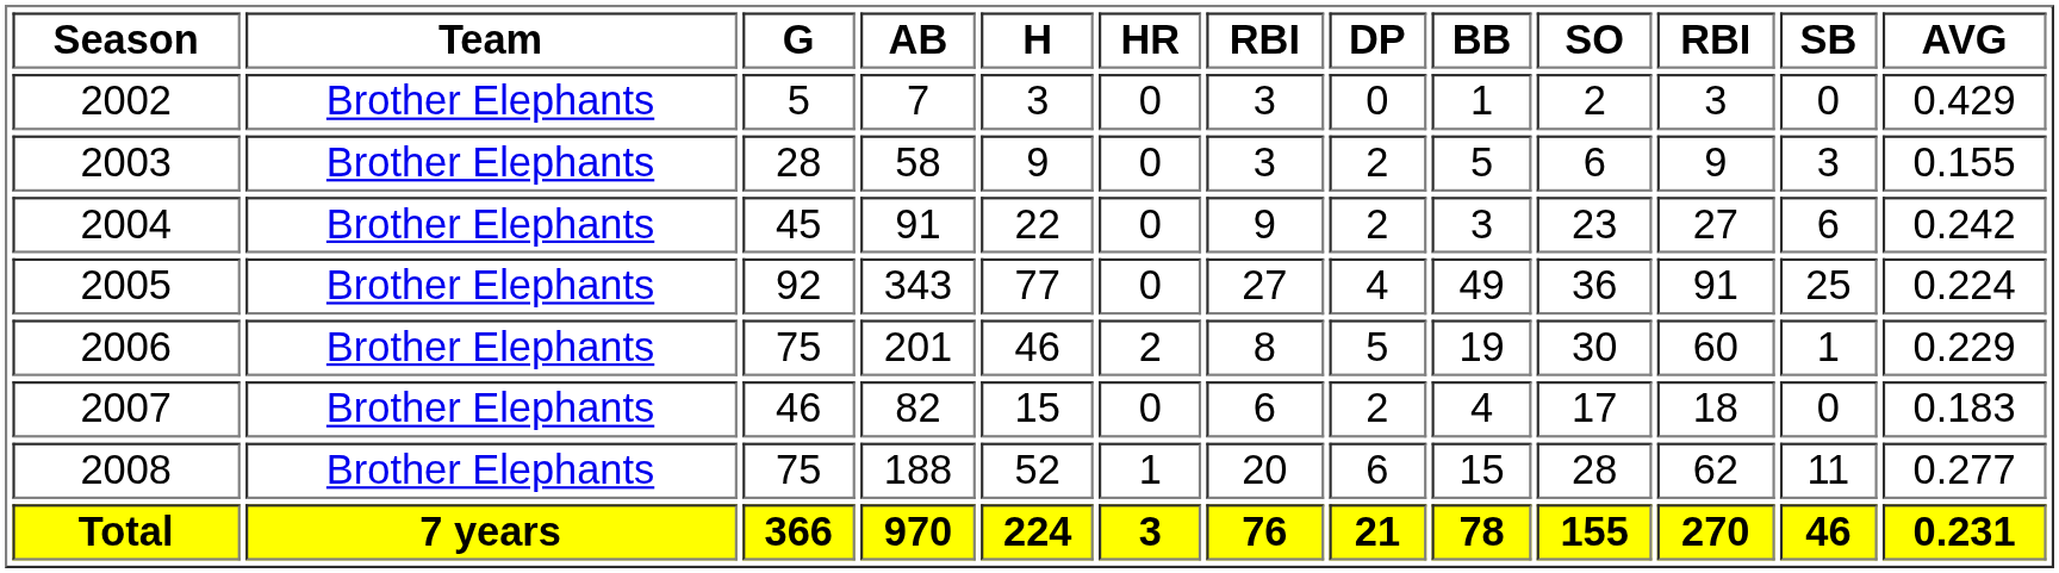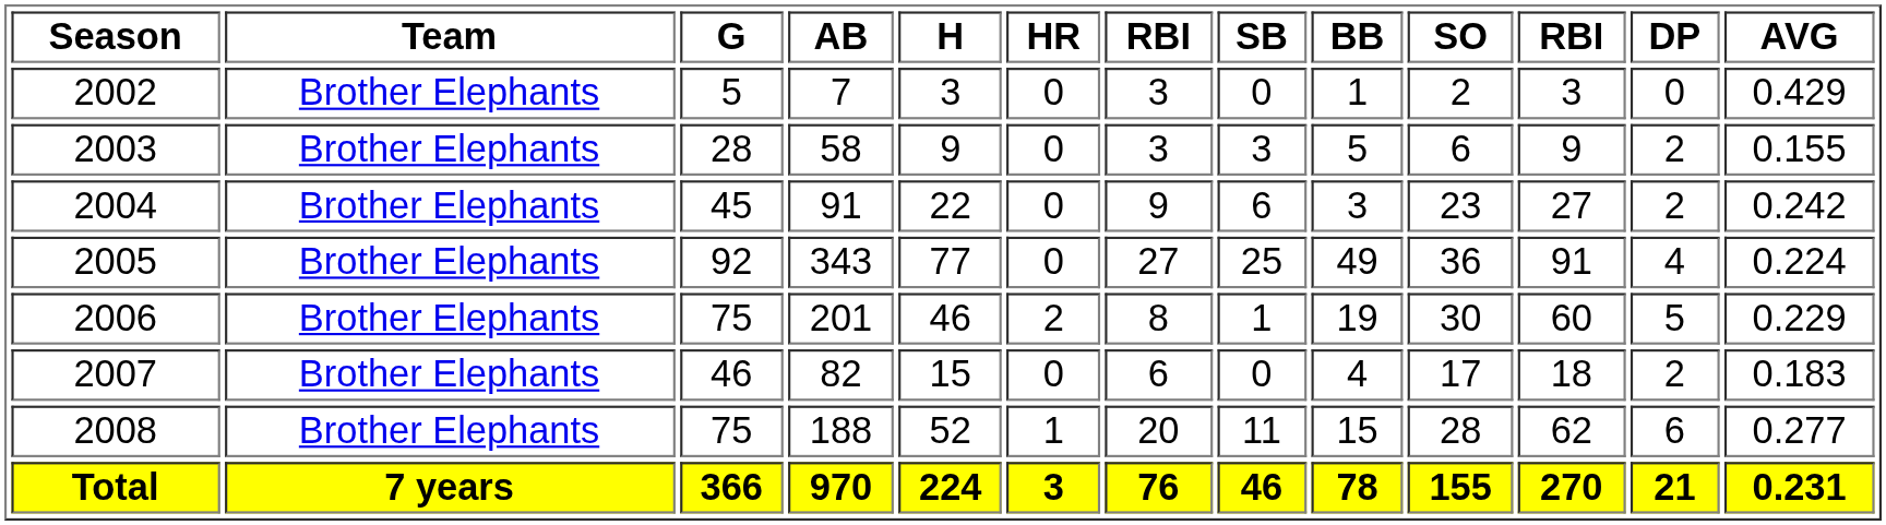columns swapped: SB <-> DP
